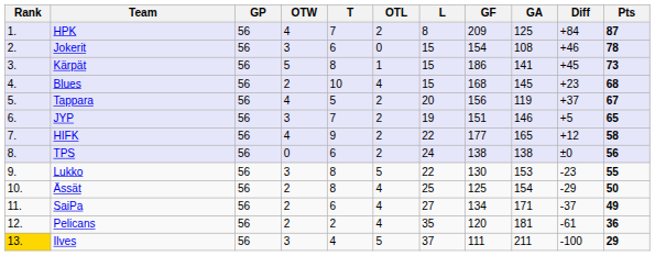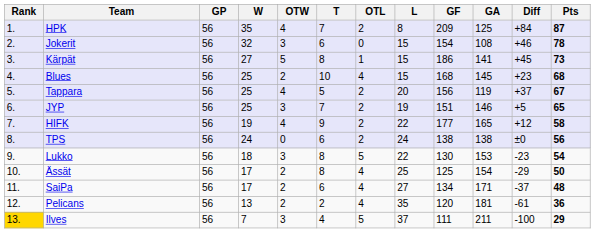+ column: W | 35 | 32 | 27 | 25 | 25 | 25 | 19 | 24 | 18 | 17 | 17 | 13 | 7
Lukko | Pts: 55 -> 54
SaiPa | Pts: 49 -> 48
